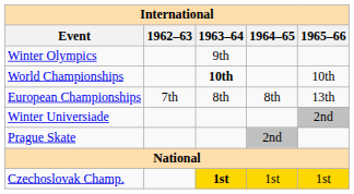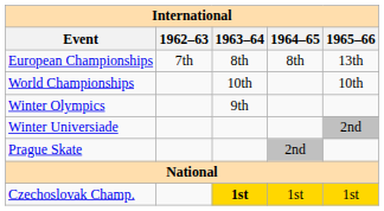rows swapped: Winter Olympics <-> European Championships
World Championships | 1963–64: bold -> normal
